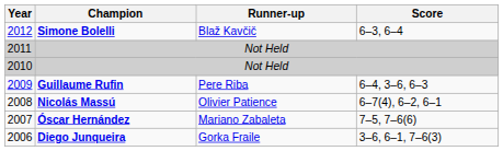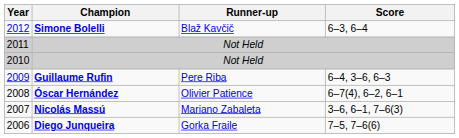2008 | Champion: Nicolás Massú -> Óscar Hernández
2007 | Champion: Óscar Hernández -> Nicolás Massú
2007 | Score: 7–5, 7–6(6) -> 3–6, 6–1, 7–6(3)
2006 | Score: 3–6, 6–1, 7–6(3) -> 7–5, 7–6(6)
